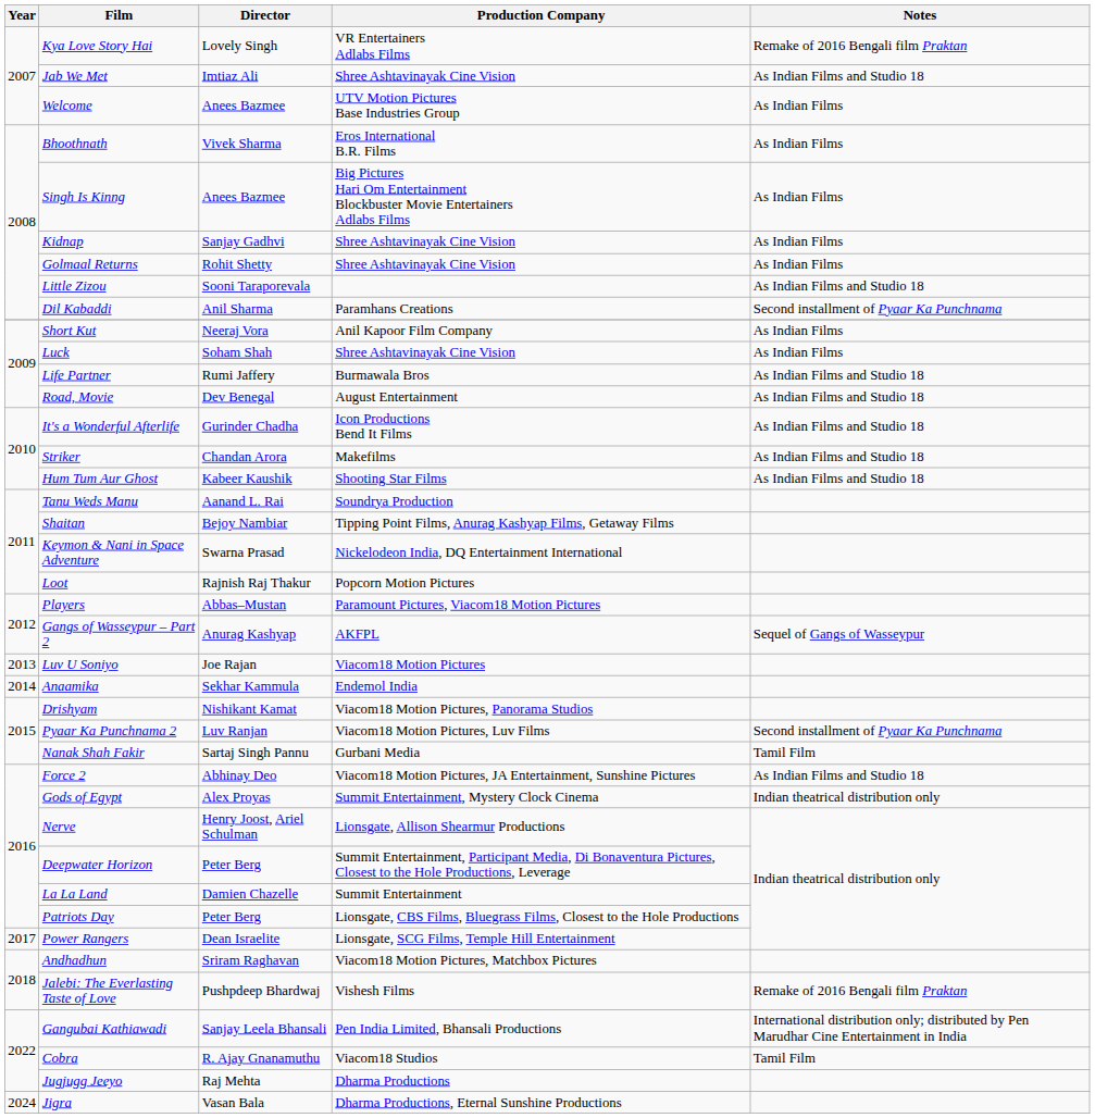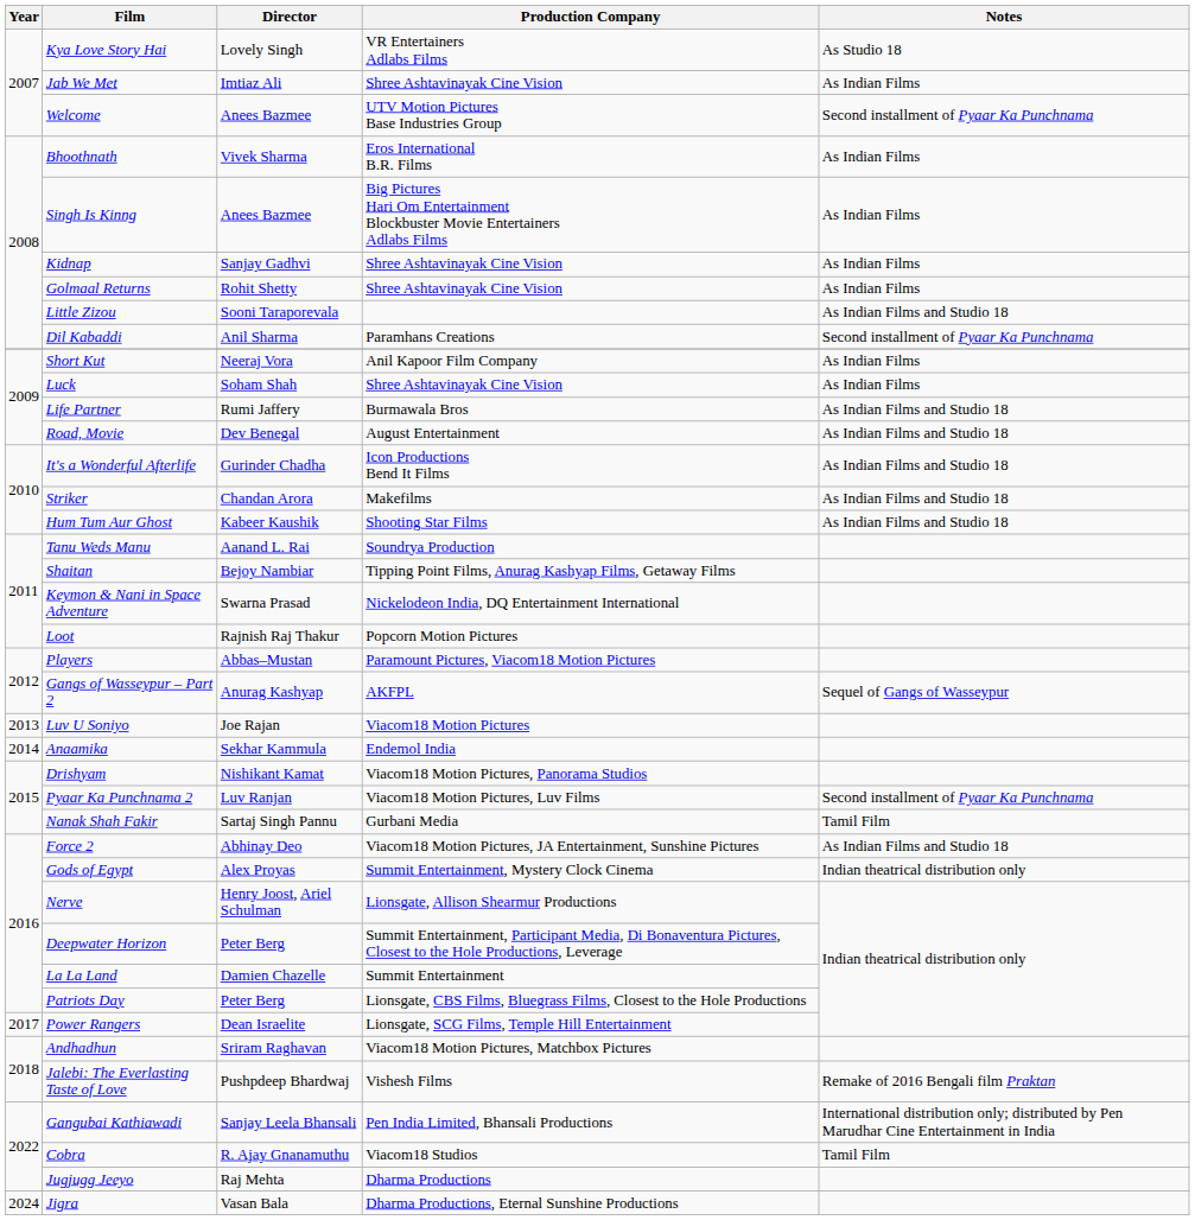Kya Love Story Hai | Notes: Remake of 2016 Bengali film Praktan -> As Studio 18
Jab We Met | Notes: As Indian Films and Studio 18 -> As Indian Films
Welcome | Notes: As Indian Films -> Second installment of Pyaar Ka Punchnama
